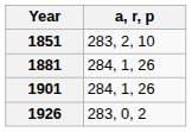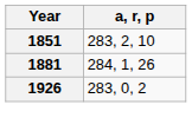- row: 1901 | 284, 1, 26
